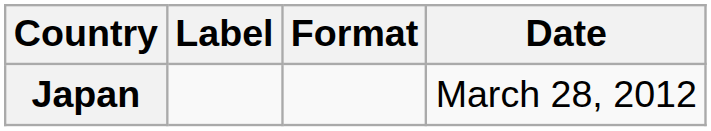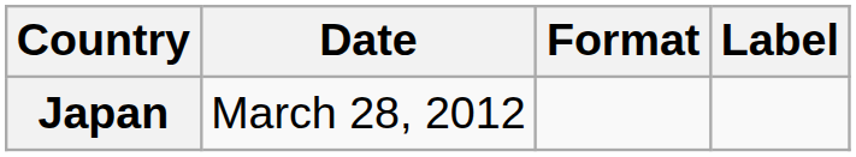columns swapped: Date <-> Label
